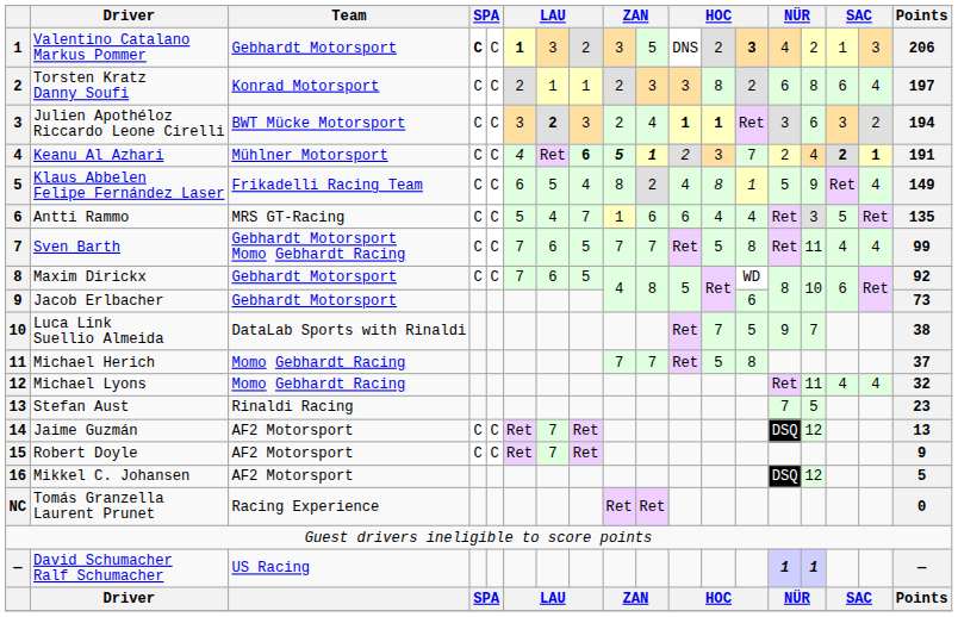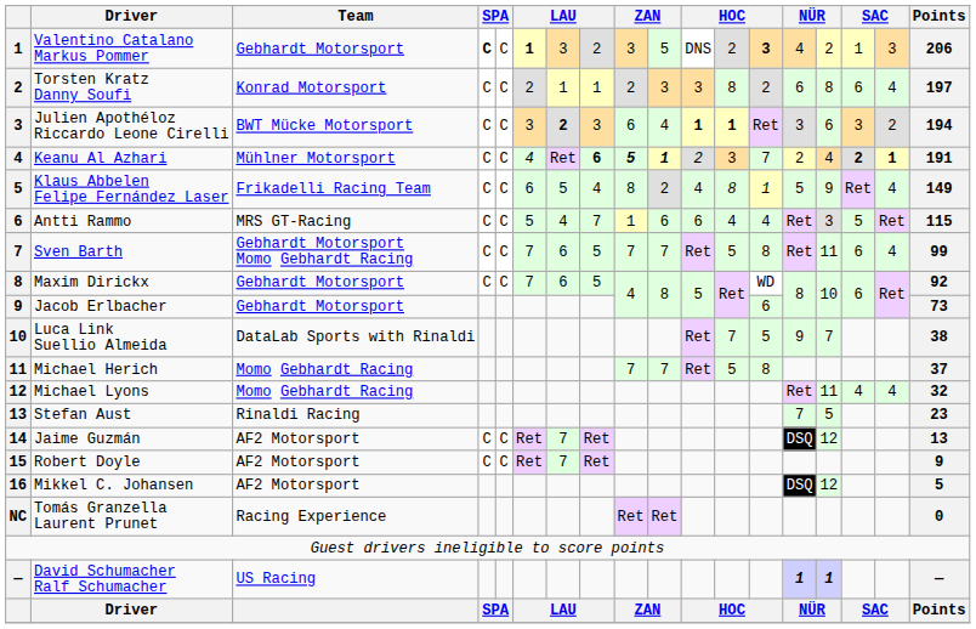Julien Apothéloz Riccardo Leone Cirelli | column 9: 2 -> 6
Antti Rammo | Points: 135 -> 115
Sven Barth | column 16: 4 -> 6
